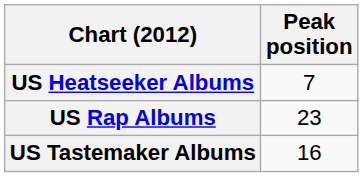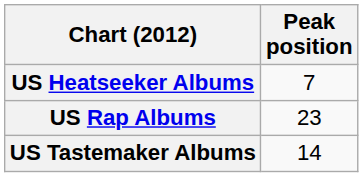US Tastemaker Albums | Peak position: 16 -> 14
